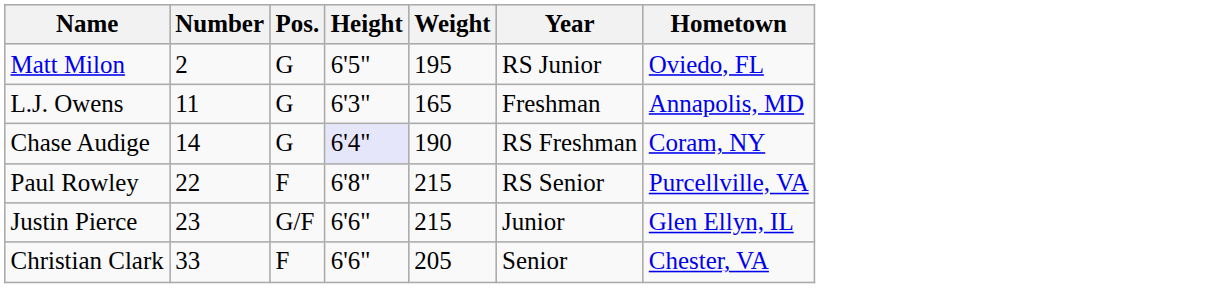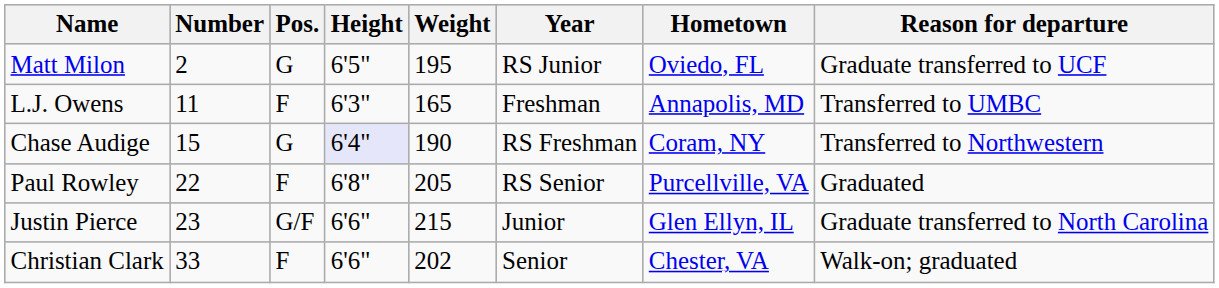+ column: Reason for departure | Graduate transferred to UCF | Transferred to UMBC | Transferred to Northwestern | Graduated | Graduate transferred to North Carolina | Walk-on; graduated
L.J. Owens | Pos.: G -> F
Chase Audige | Number: 14 -> 15
Paul Rowley | Weight: 215 -> 205
Christian Clark | Weight: 205 -> 202
